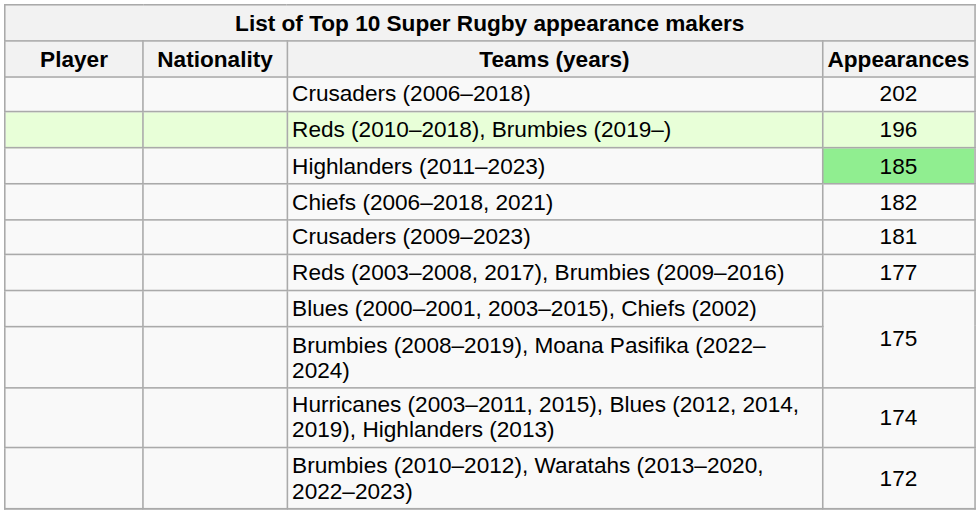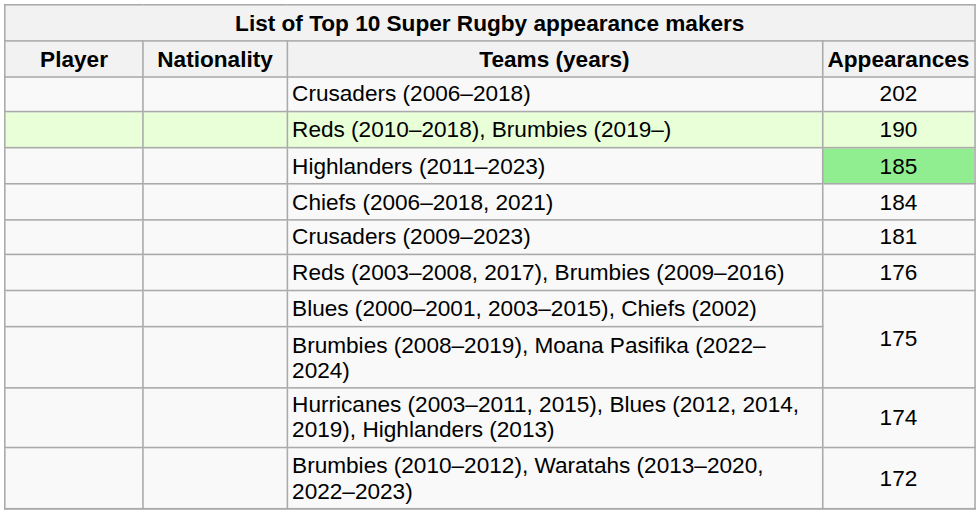Reds (2010–2018), Brumbies (2019–) | Appearances: 196 -> 190
Chiefs (2006–2018, 2021) | Appearances: 182 -> 184
Reds (2003–2008, 2017), Brumbies (2009–2016) | Appearances: 177 -> 176
